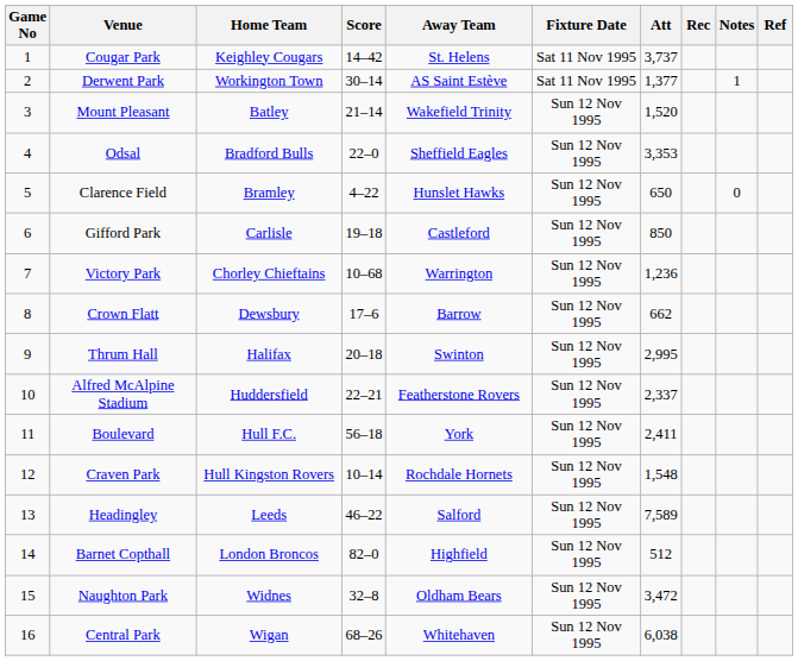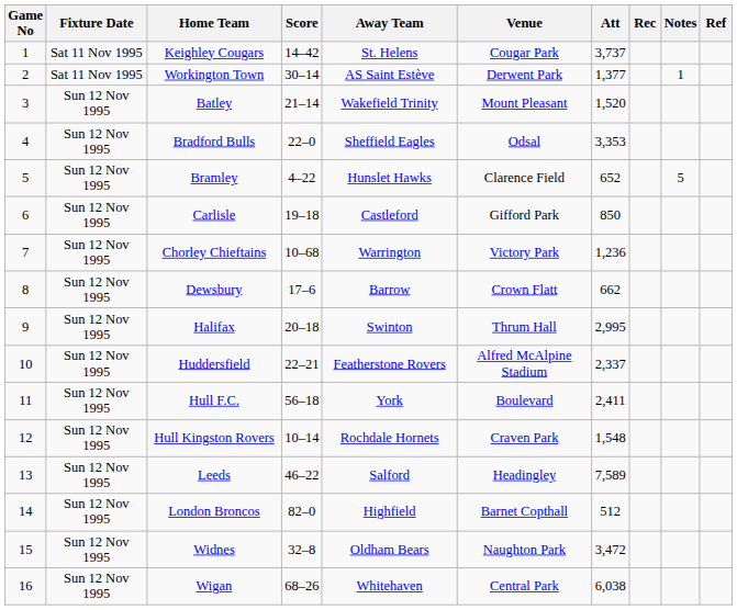columns swapped: Fixture Date <-> Venue
Bramley | Att: 650 -> 652
Bramley | Notes: 0 -> 5
